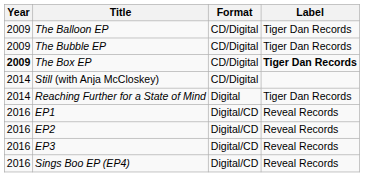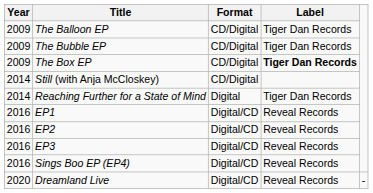The Box EP | Year: bold -> normal
+ row: 2020 | Dreamland Live | Digital/CD | Reveal Records | -
